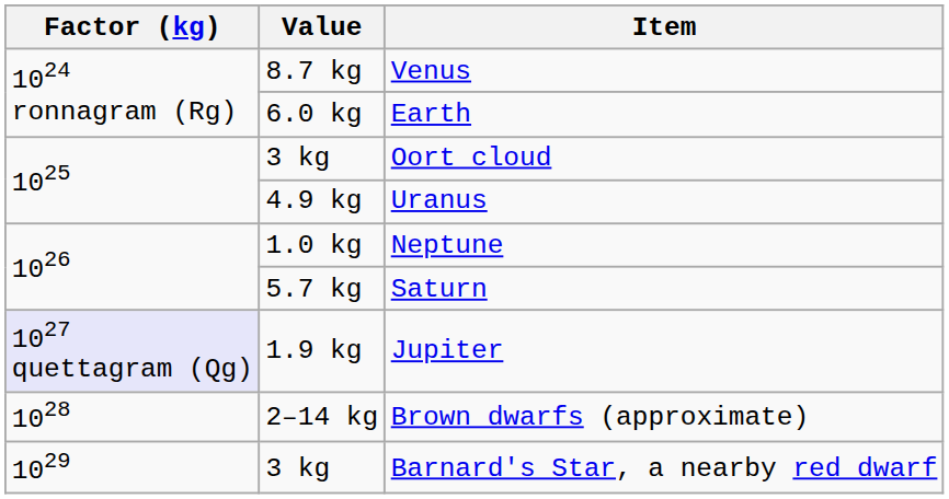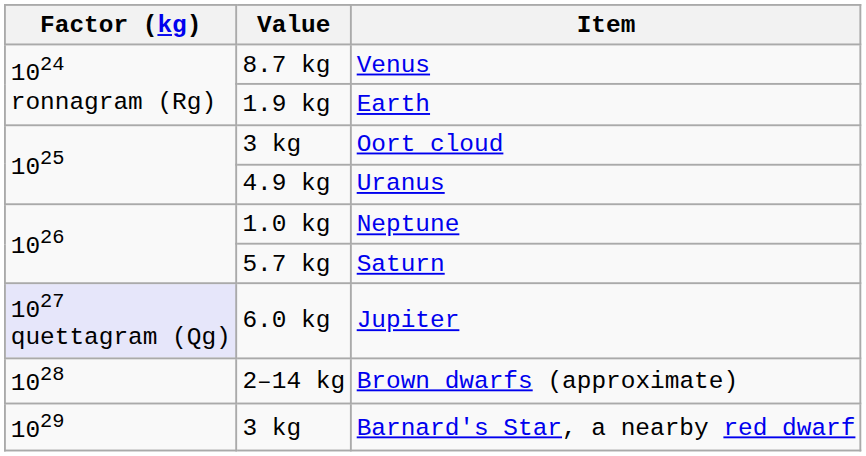Earth | Value: 6.0 kg -> 1.9 kg
Jupiter | Value: 1.9 kg -> 6.0 kg
